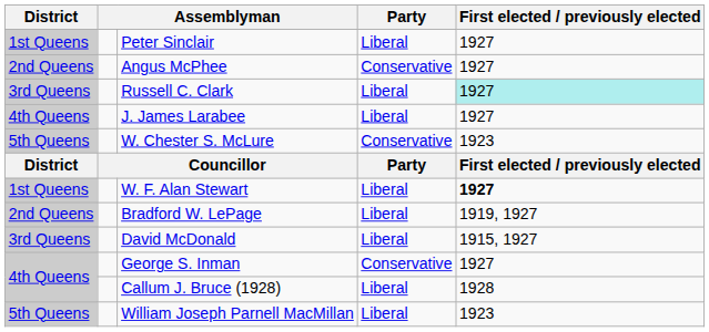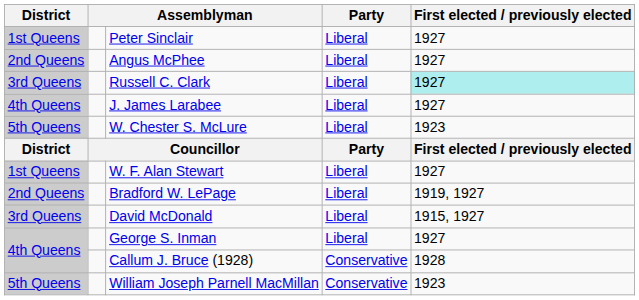Angus McPhee | Party: Conservative -> Liberal
W. Chester S. McLure | Party: Conservative -> Liberal
W. F. Alan Stewart | First elected / previously elected: bold -> normal
George S. Inman | Party: Conservative -> Liberal
Callum J. Bruce (1928) | Party: Liberal -> Conservative
William Joseph Parnell MacMillan | Party: Liberal -> Conservative
